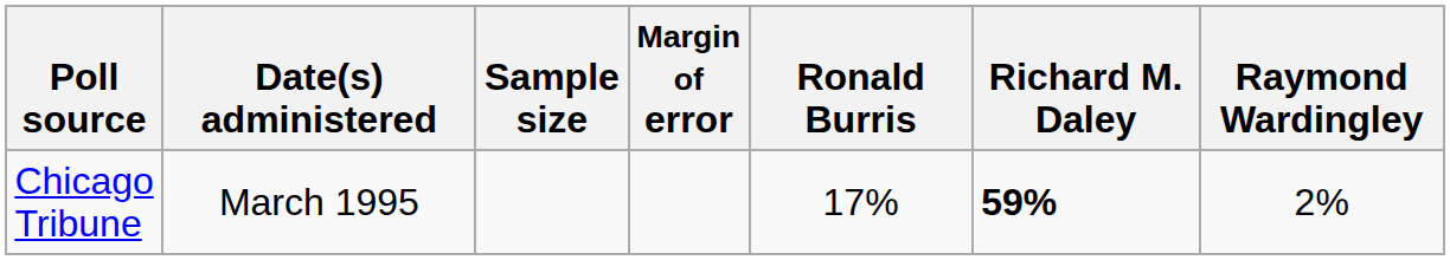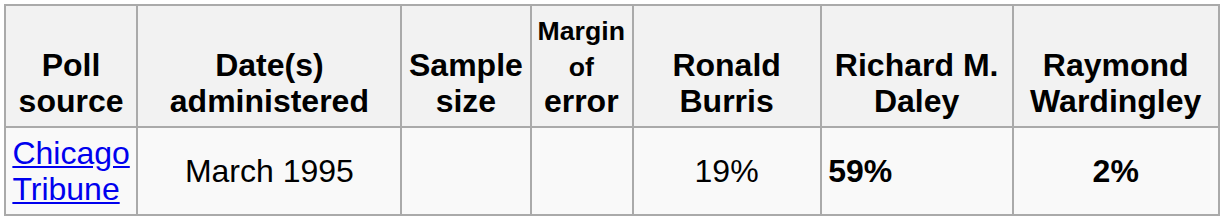Chicago Tribune | Ronald Burris: 17% -> 19%
Chicago Tribune | Raymond Wardingley: normal -> bold
